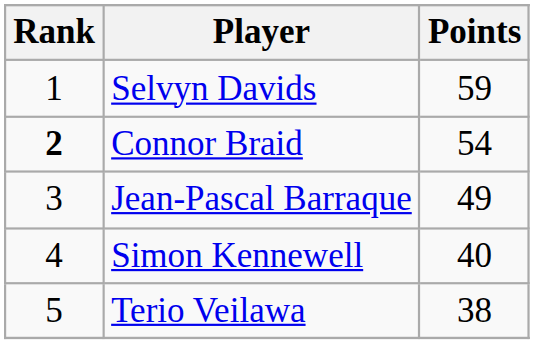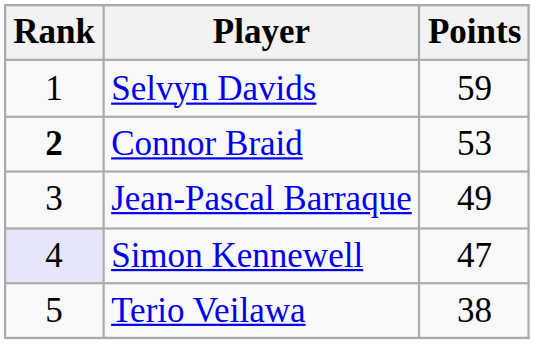Connor Braid | Points: 54 -> 53
Simon Kennewell | Rank: no background -> lavender background
Simon Kennewell | Points: 40 -> 47
